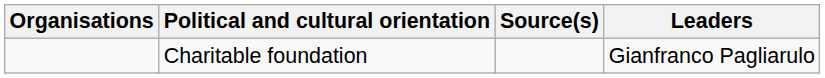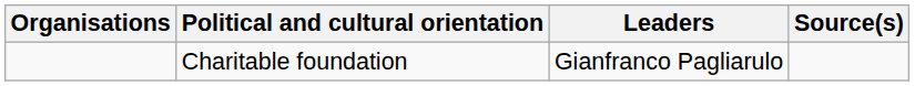columns swapped: Leaders <-> Source(s)
